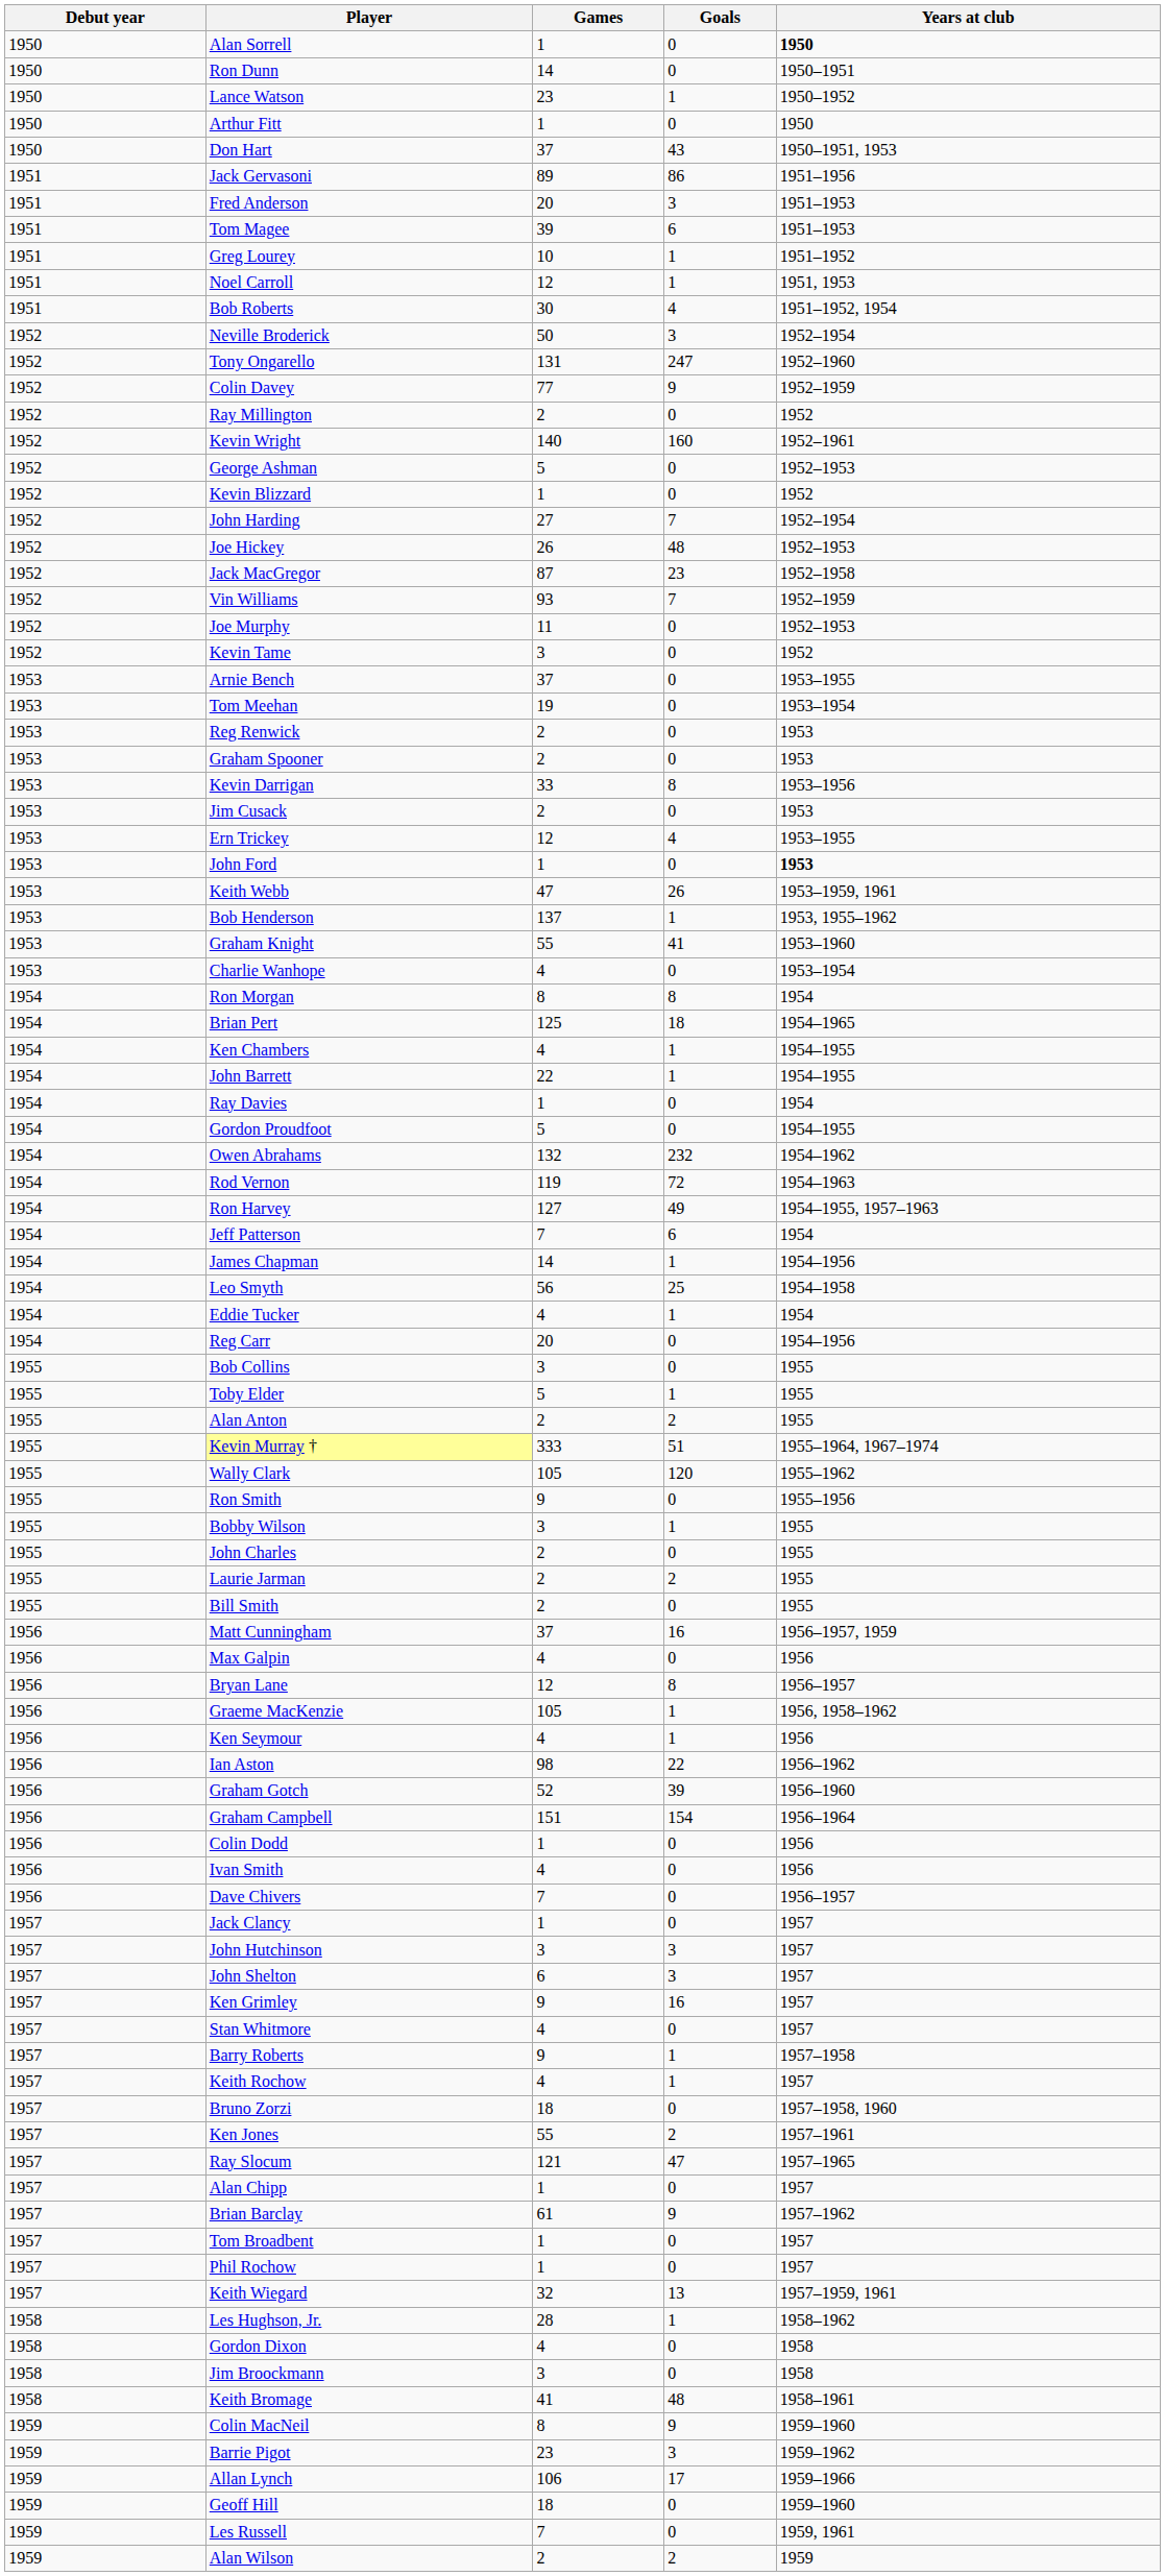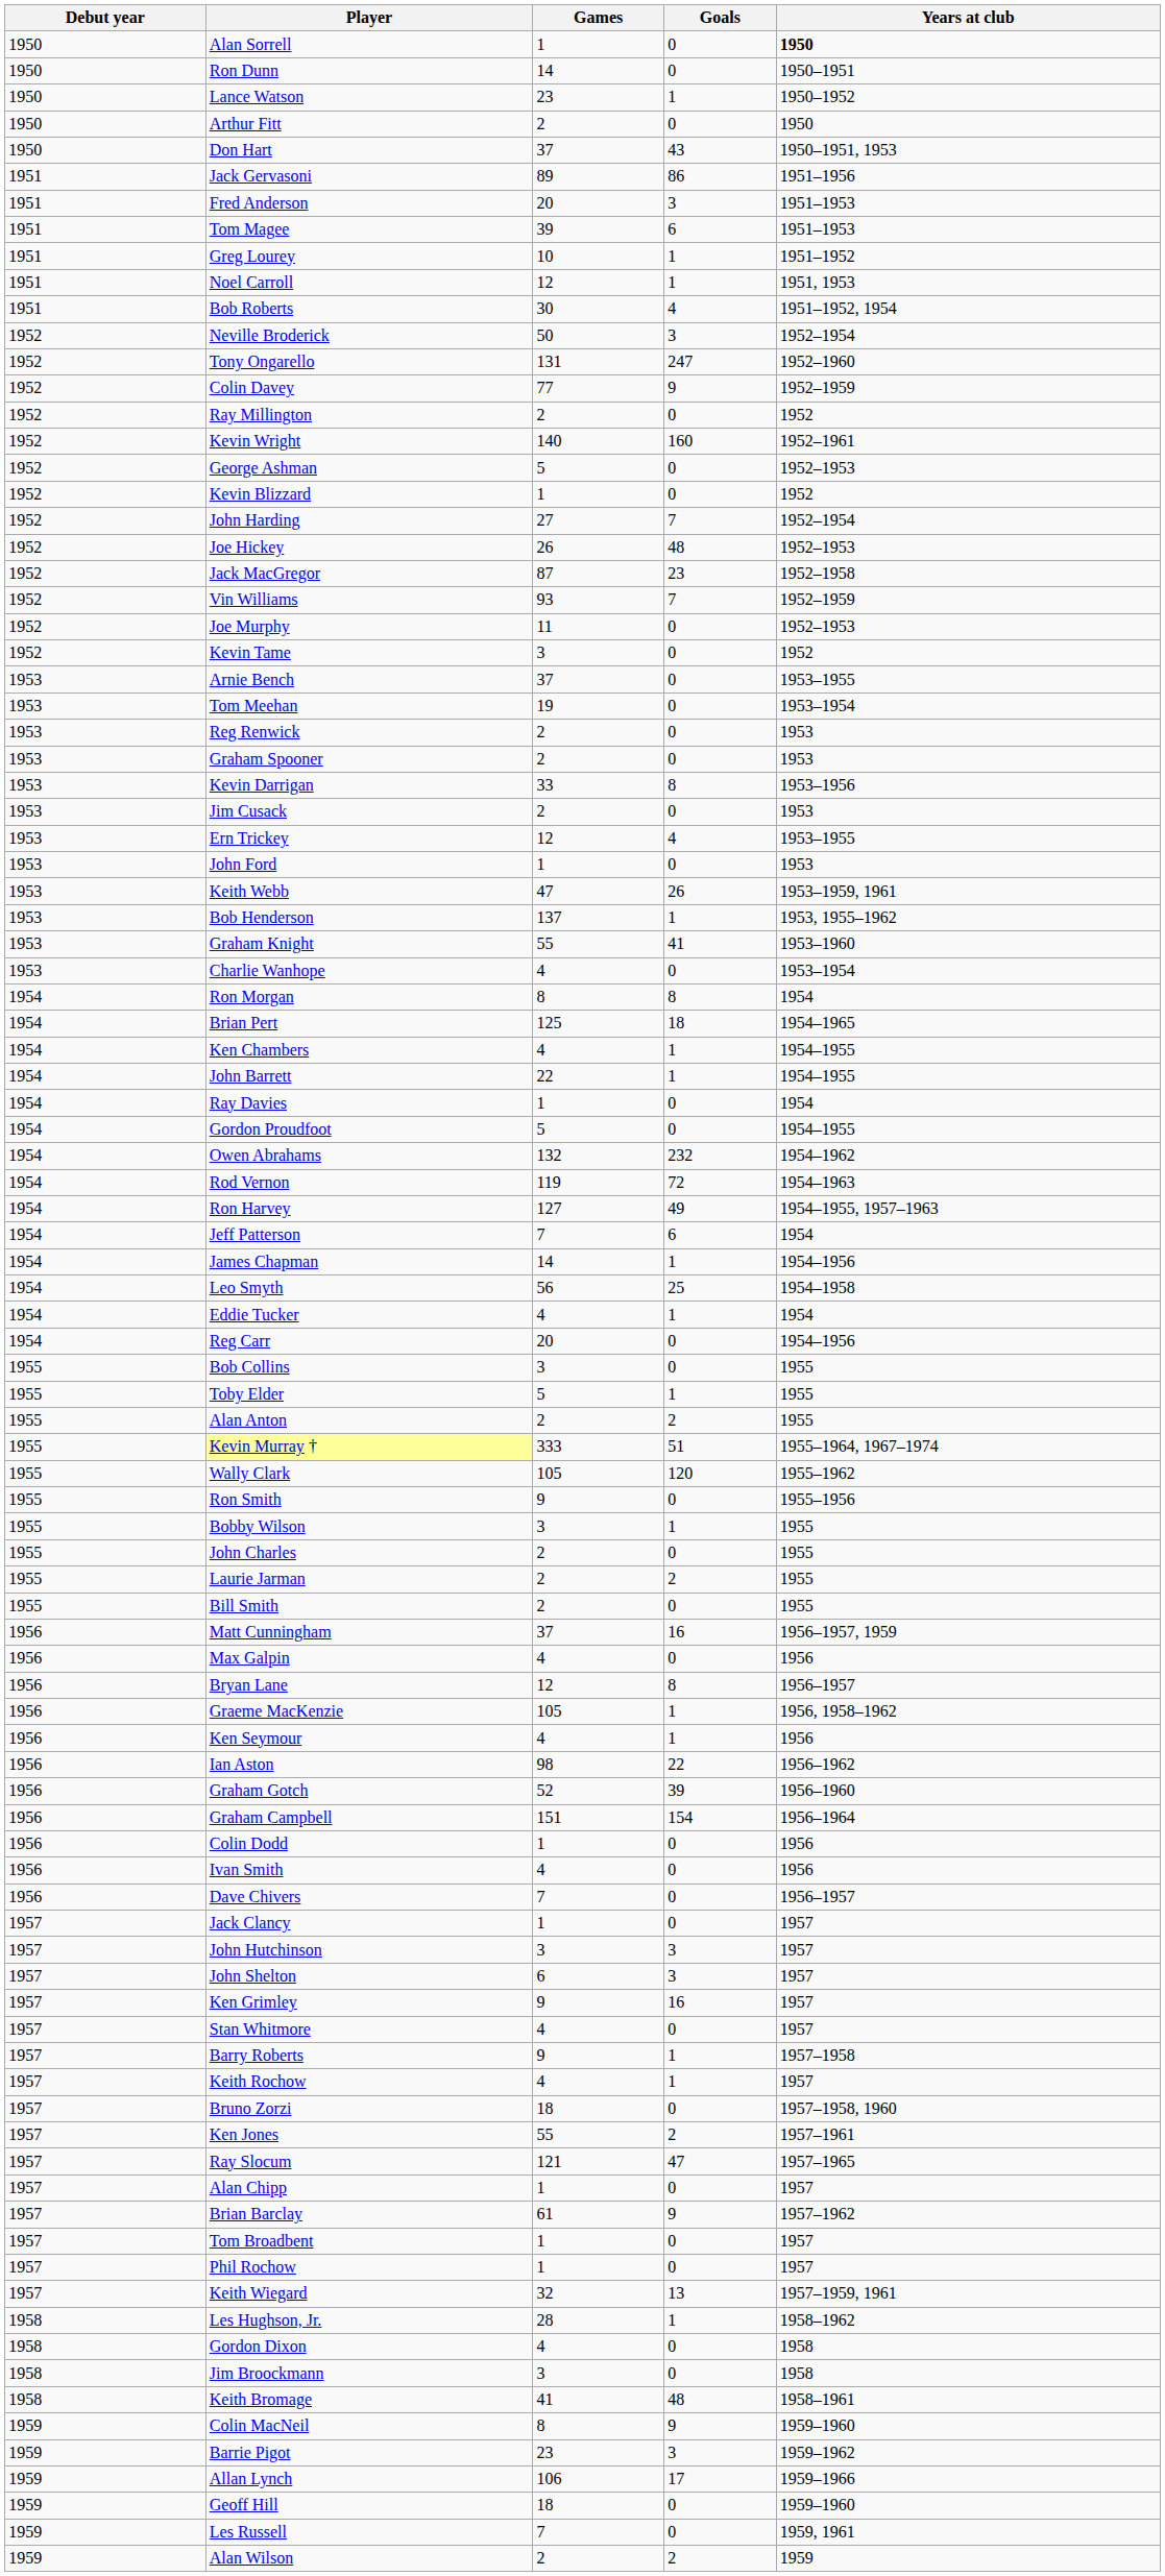Arthur Fitt | Games: 1 -> 2
John Ford | Years at club: bold -> normal
